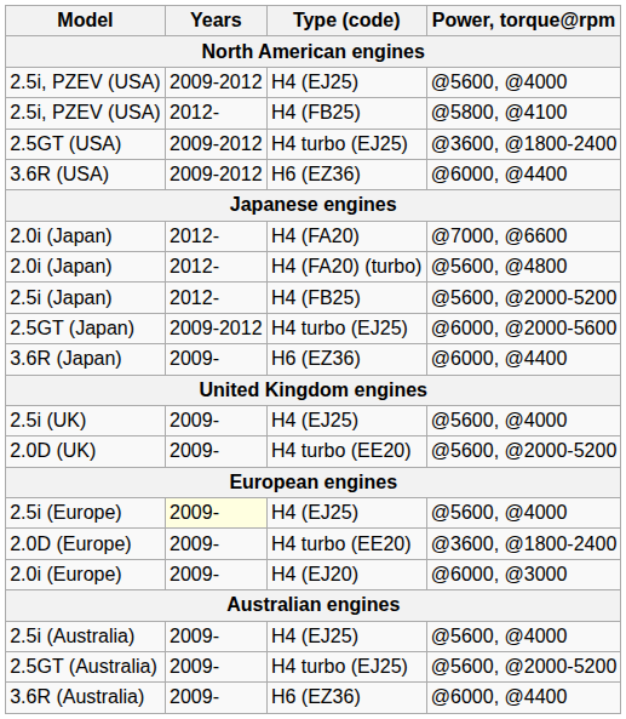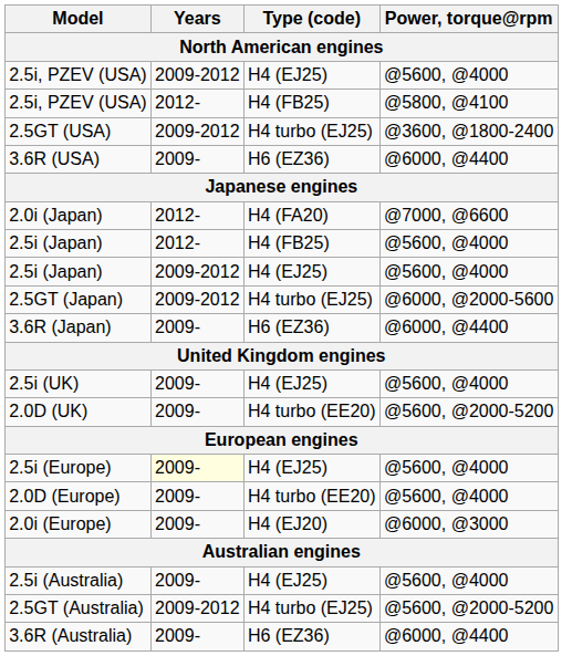3.6R (USA) | Years: 2009-2012 -> 2009-
- row: 2.0i (Japan) | 2012- | H4 (FA20) (turbo) | @5600, @4800
2.5i (Japan) / H4 (FB25) | Power, torque@rpm: @5600, @2000-5200 -> @5600, @4000
+ row: 2.5i (Japan) | 2009-2012 | H4 (EJ25) | @5600, @4000
2.0D (Europe) | Power, torque@rpm: @3600, @1800-2400 -> @5600, @4000
2.5GT (Australia) | Years: 2009- -> 2009-2012
